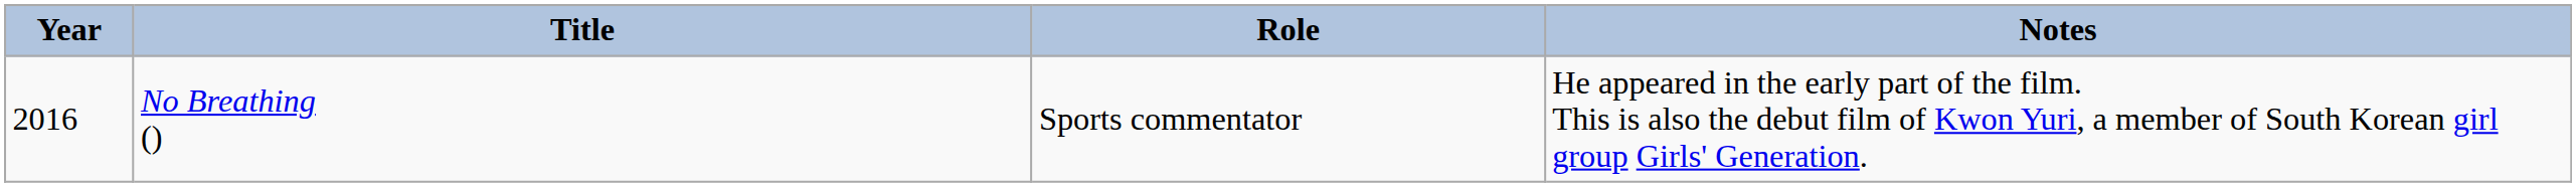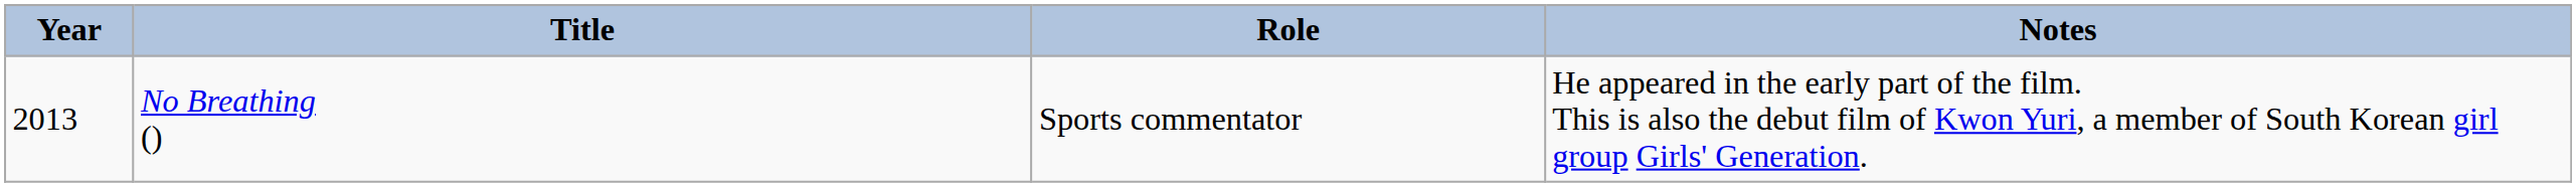No Breathing () | Year: 2016 -> 2013
